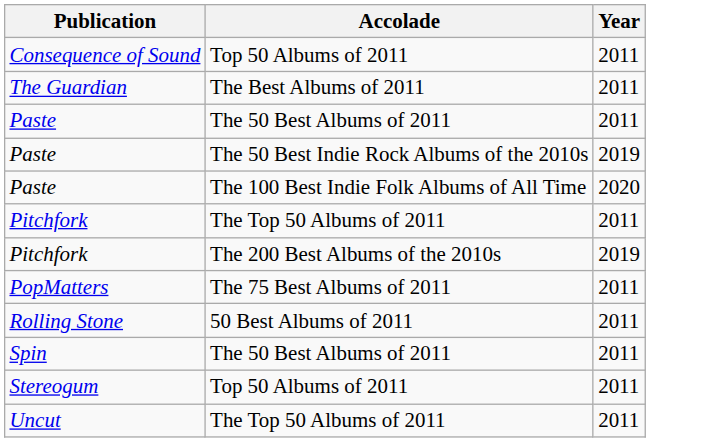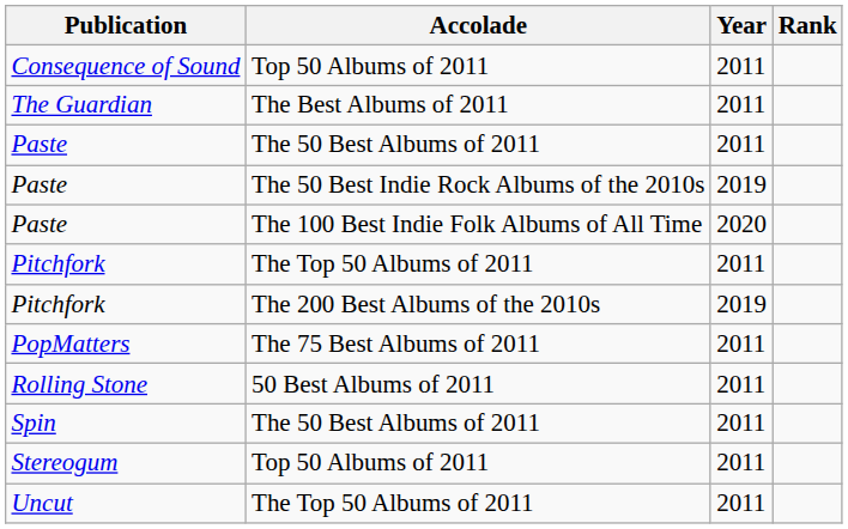+ column: Rank
